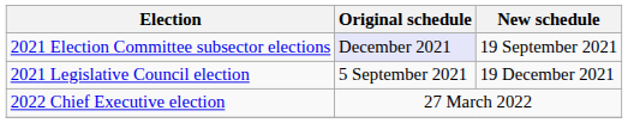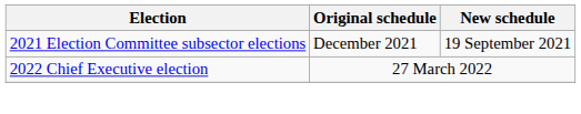2021 Election Committee subsector elections | Original schedule: lavender background -> no background
- row: 2021 Legislative Council election | 5 September 2021 | 19 December 2021
